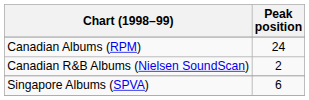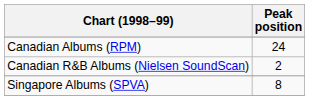Singapore Albums (SPVA) | Peak position: 6 -> 8
